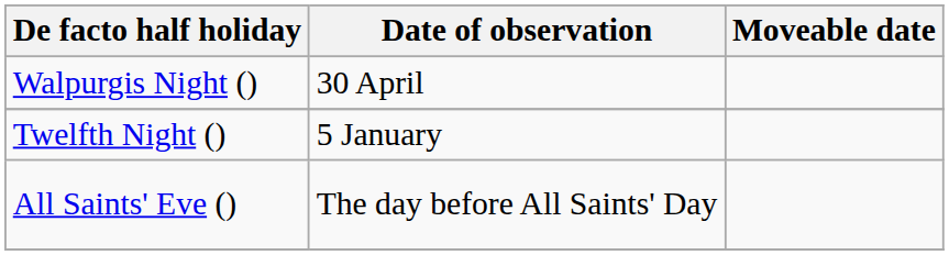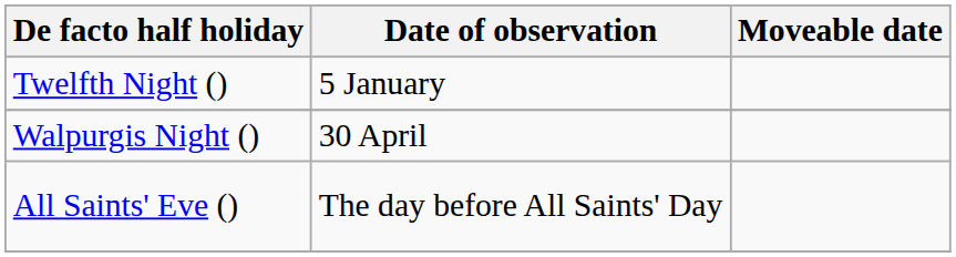rows swapped: Twelfth Night () <-> Walpurgis Night ()
